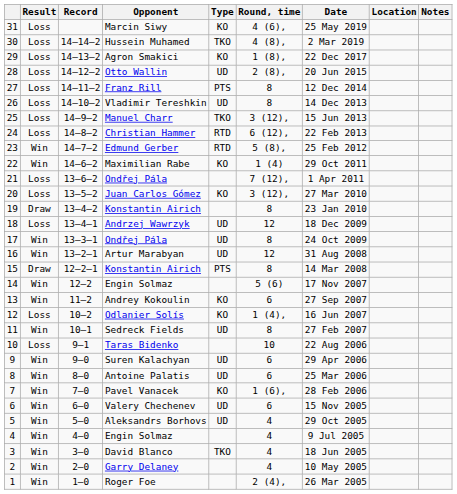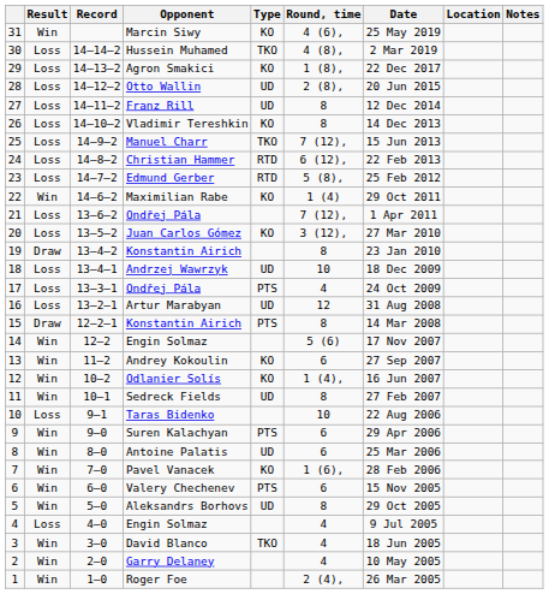Marcin Siwy | Result: Loss -> Win
Franz Rill | Type: PTS -> UD
Vladimir Tereshkin | Type: UD -> KO
Manuel Charr | Round, time: 3 (12), -> 7 (12),
Edmund Gerber | Result: Win -> Loss
Andrzej Wawrzyk | Round, time: 12 -> 10
17 / Ondřej Pála | Result: Win -> Loss
17 / Ondřej Pála | Type: UD -> PTS
17 / Ondřej Pála | Round, time: 8 -> 4
Artur Marabyan | Result: Win -> Loss
Odlanier Solís | Result: Loss -> Win
Suren Kalachyan | Type: UD -> PTS
Valery Chechenev | Type: UD -> PTS
Aleksandrs Borhovs | Round, time: 4 -> 8
4 / Engin Solmaz | Result: Win -> Loss
